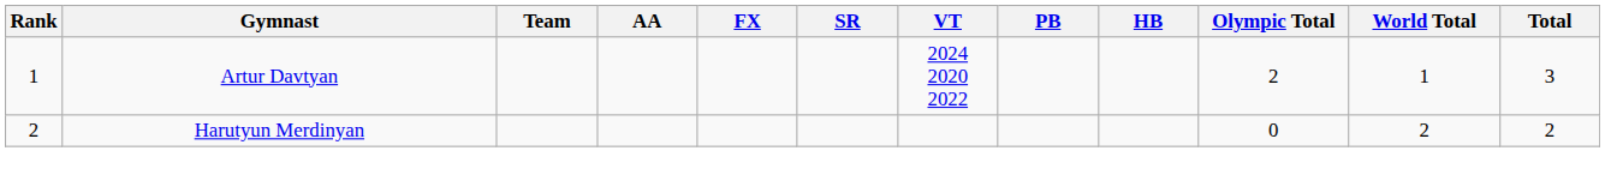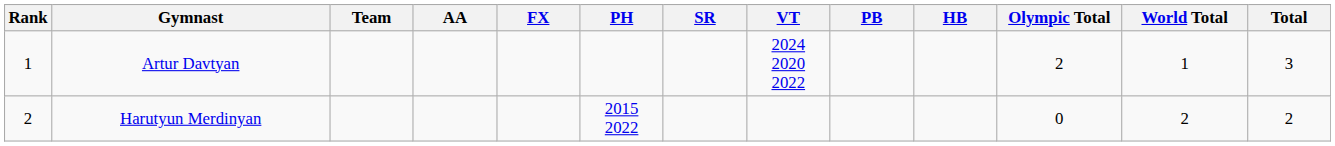+ column: PH | 2015 2022
